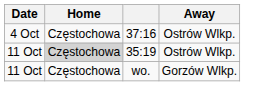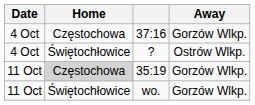37:16 | Away: Ostrów Wlkp. -> Gorzów Wlkp.
+ row: 4 Oct | Świętochłowice | ? | Ostrów Wlkp.
35:19 | Away: Ostrów Wlkp. -> Gorzów Wlkp.
wo. | Home: Częstochowa -> Świętochłowice
